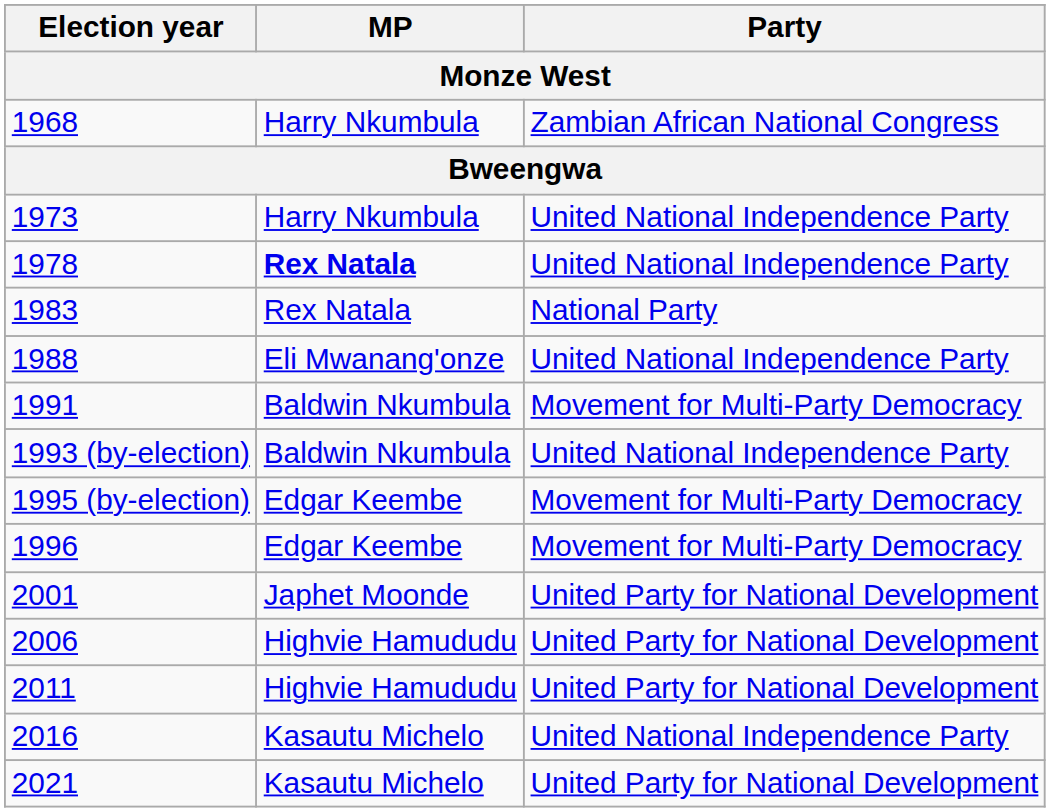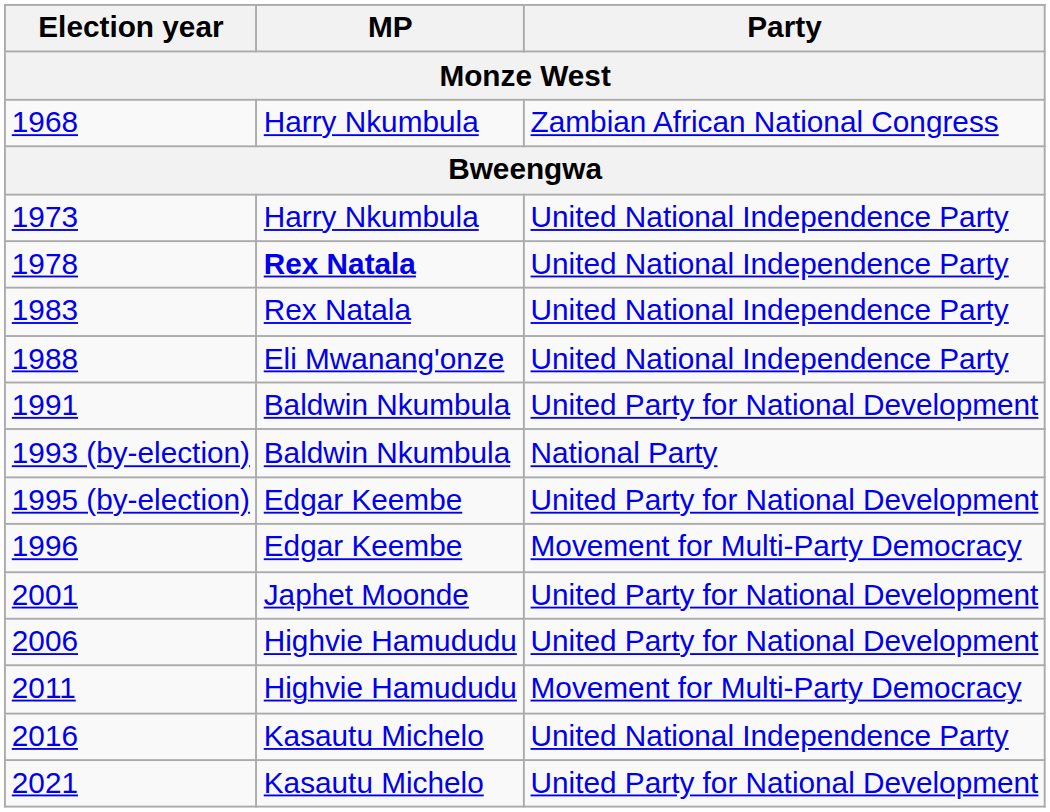1983 | Party: National Party -> United National Independence Party
1991 | Party: Movement for Multi-Party Democracy -> United Party for National Development
1993 (by-election) | Party: United National Independence Party -> National Party
1995 (by-election) | Party: Movement for Multi-Party Democracy -> United Party for National Development
2011 | Party: United Party for National Development -> Movement for Multi-Party Democracy
